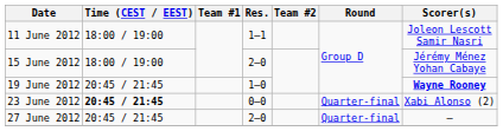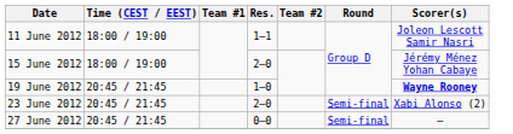23 June 2012 | Time (CEST / EEST): bold -> normal
23 June 2012 | Res.: 0–0 -> 2–0
23 June 2012 | Round: Quarter-final -> Semi-final
27 June 2012 | Res.: 2–0 -> 0–0
27 June 2012 | Round: Quarter-final -> Semi-final
